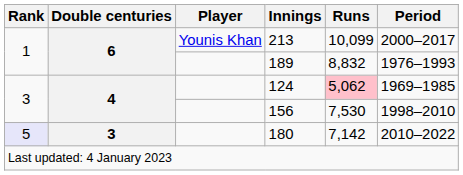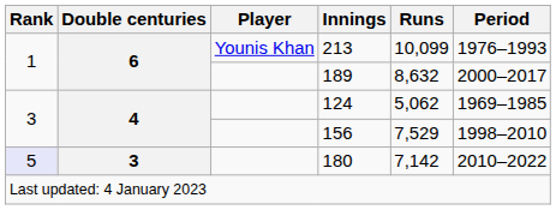213 | Period: 2000–2017 -> 1976–1993
189 | Runs: 8,832 -> 8,632
189 | Period: 1976–1993 -> 2000–2017
124 | Runs: pink background -> no background
156 | Runs: 7,530 -> 7,529
